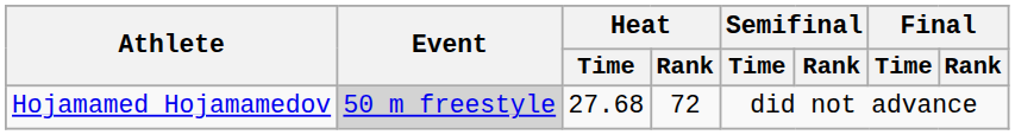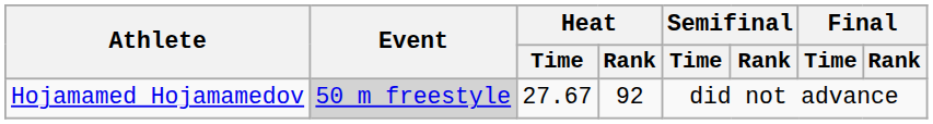Hojamamed Hojamamedov | Heat / Time: 27.68 -> 27.67
Hojamamed Hojamamedov | Heat / Rank: 72 -> 92
